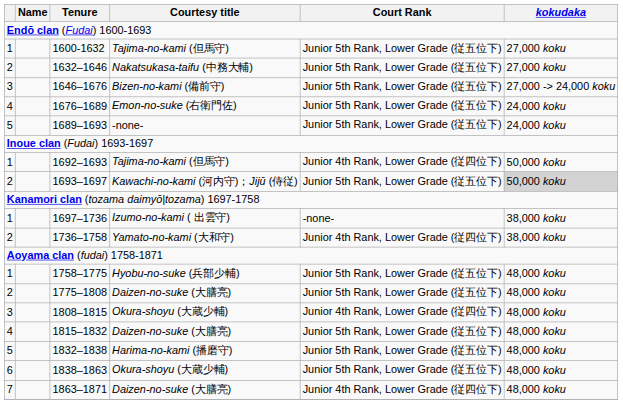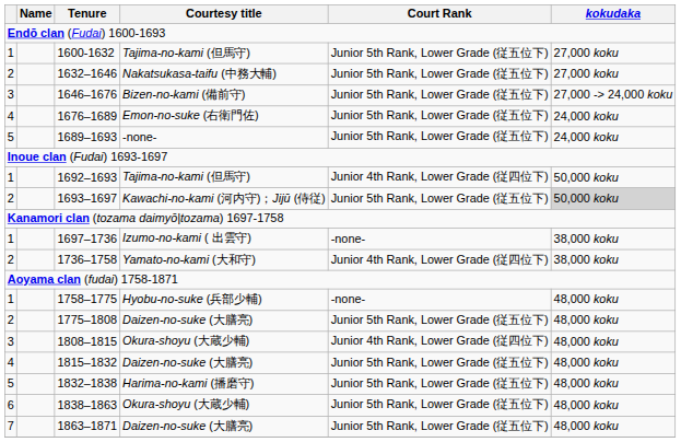1758–1775 | Court Rank: Junior 5th Rank, Lower Grade (従五位下) -> -none-
1863–1871 | Court Rank: Junior 4th Rank, Lower Grade (従四位下) -> Junior 5th Rank, Lower Grade (従五位下)
